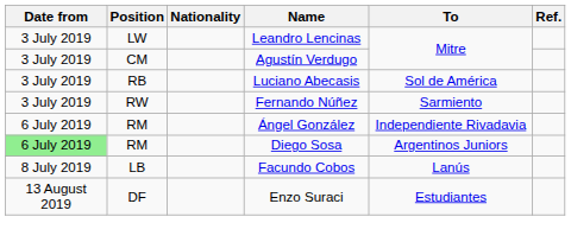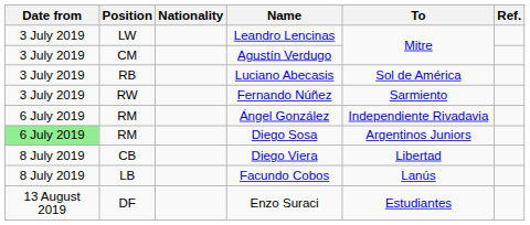+ row: 8 July 2019 | CB | Diego Viera | Libertad
